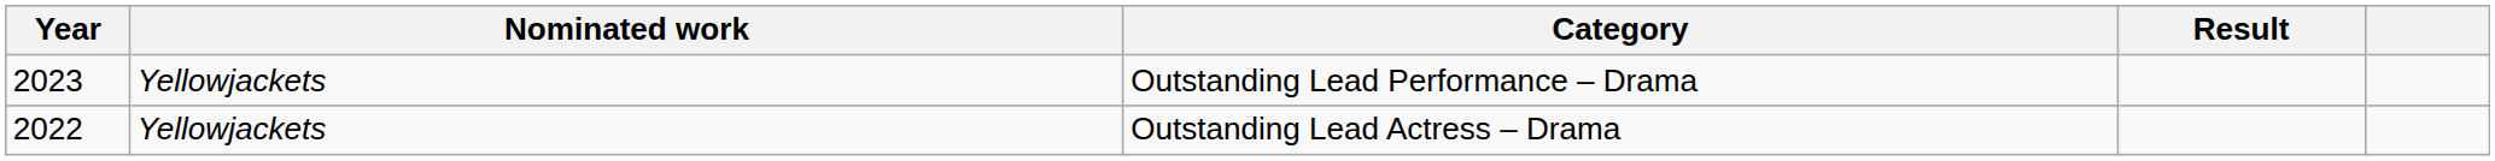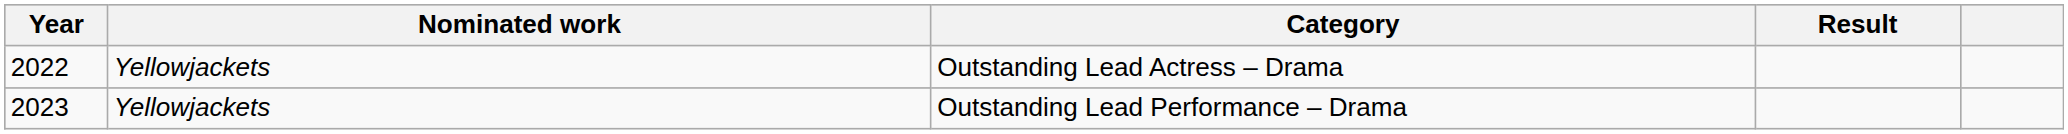rows swapped: Outstanding Lead Actress – Drama <-> Outstanding Lead Performance – Drama
